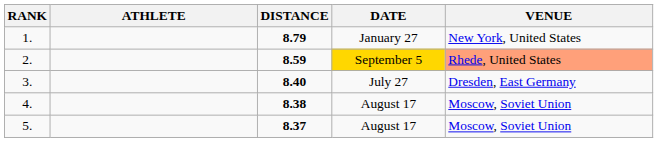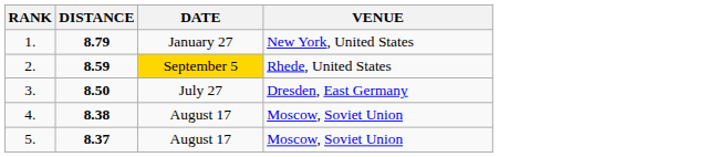- column: ATHLETE
2. | VENUE: lightsalmon background -> no background
3. | DISTANCE: 8.40 -> 8.50
